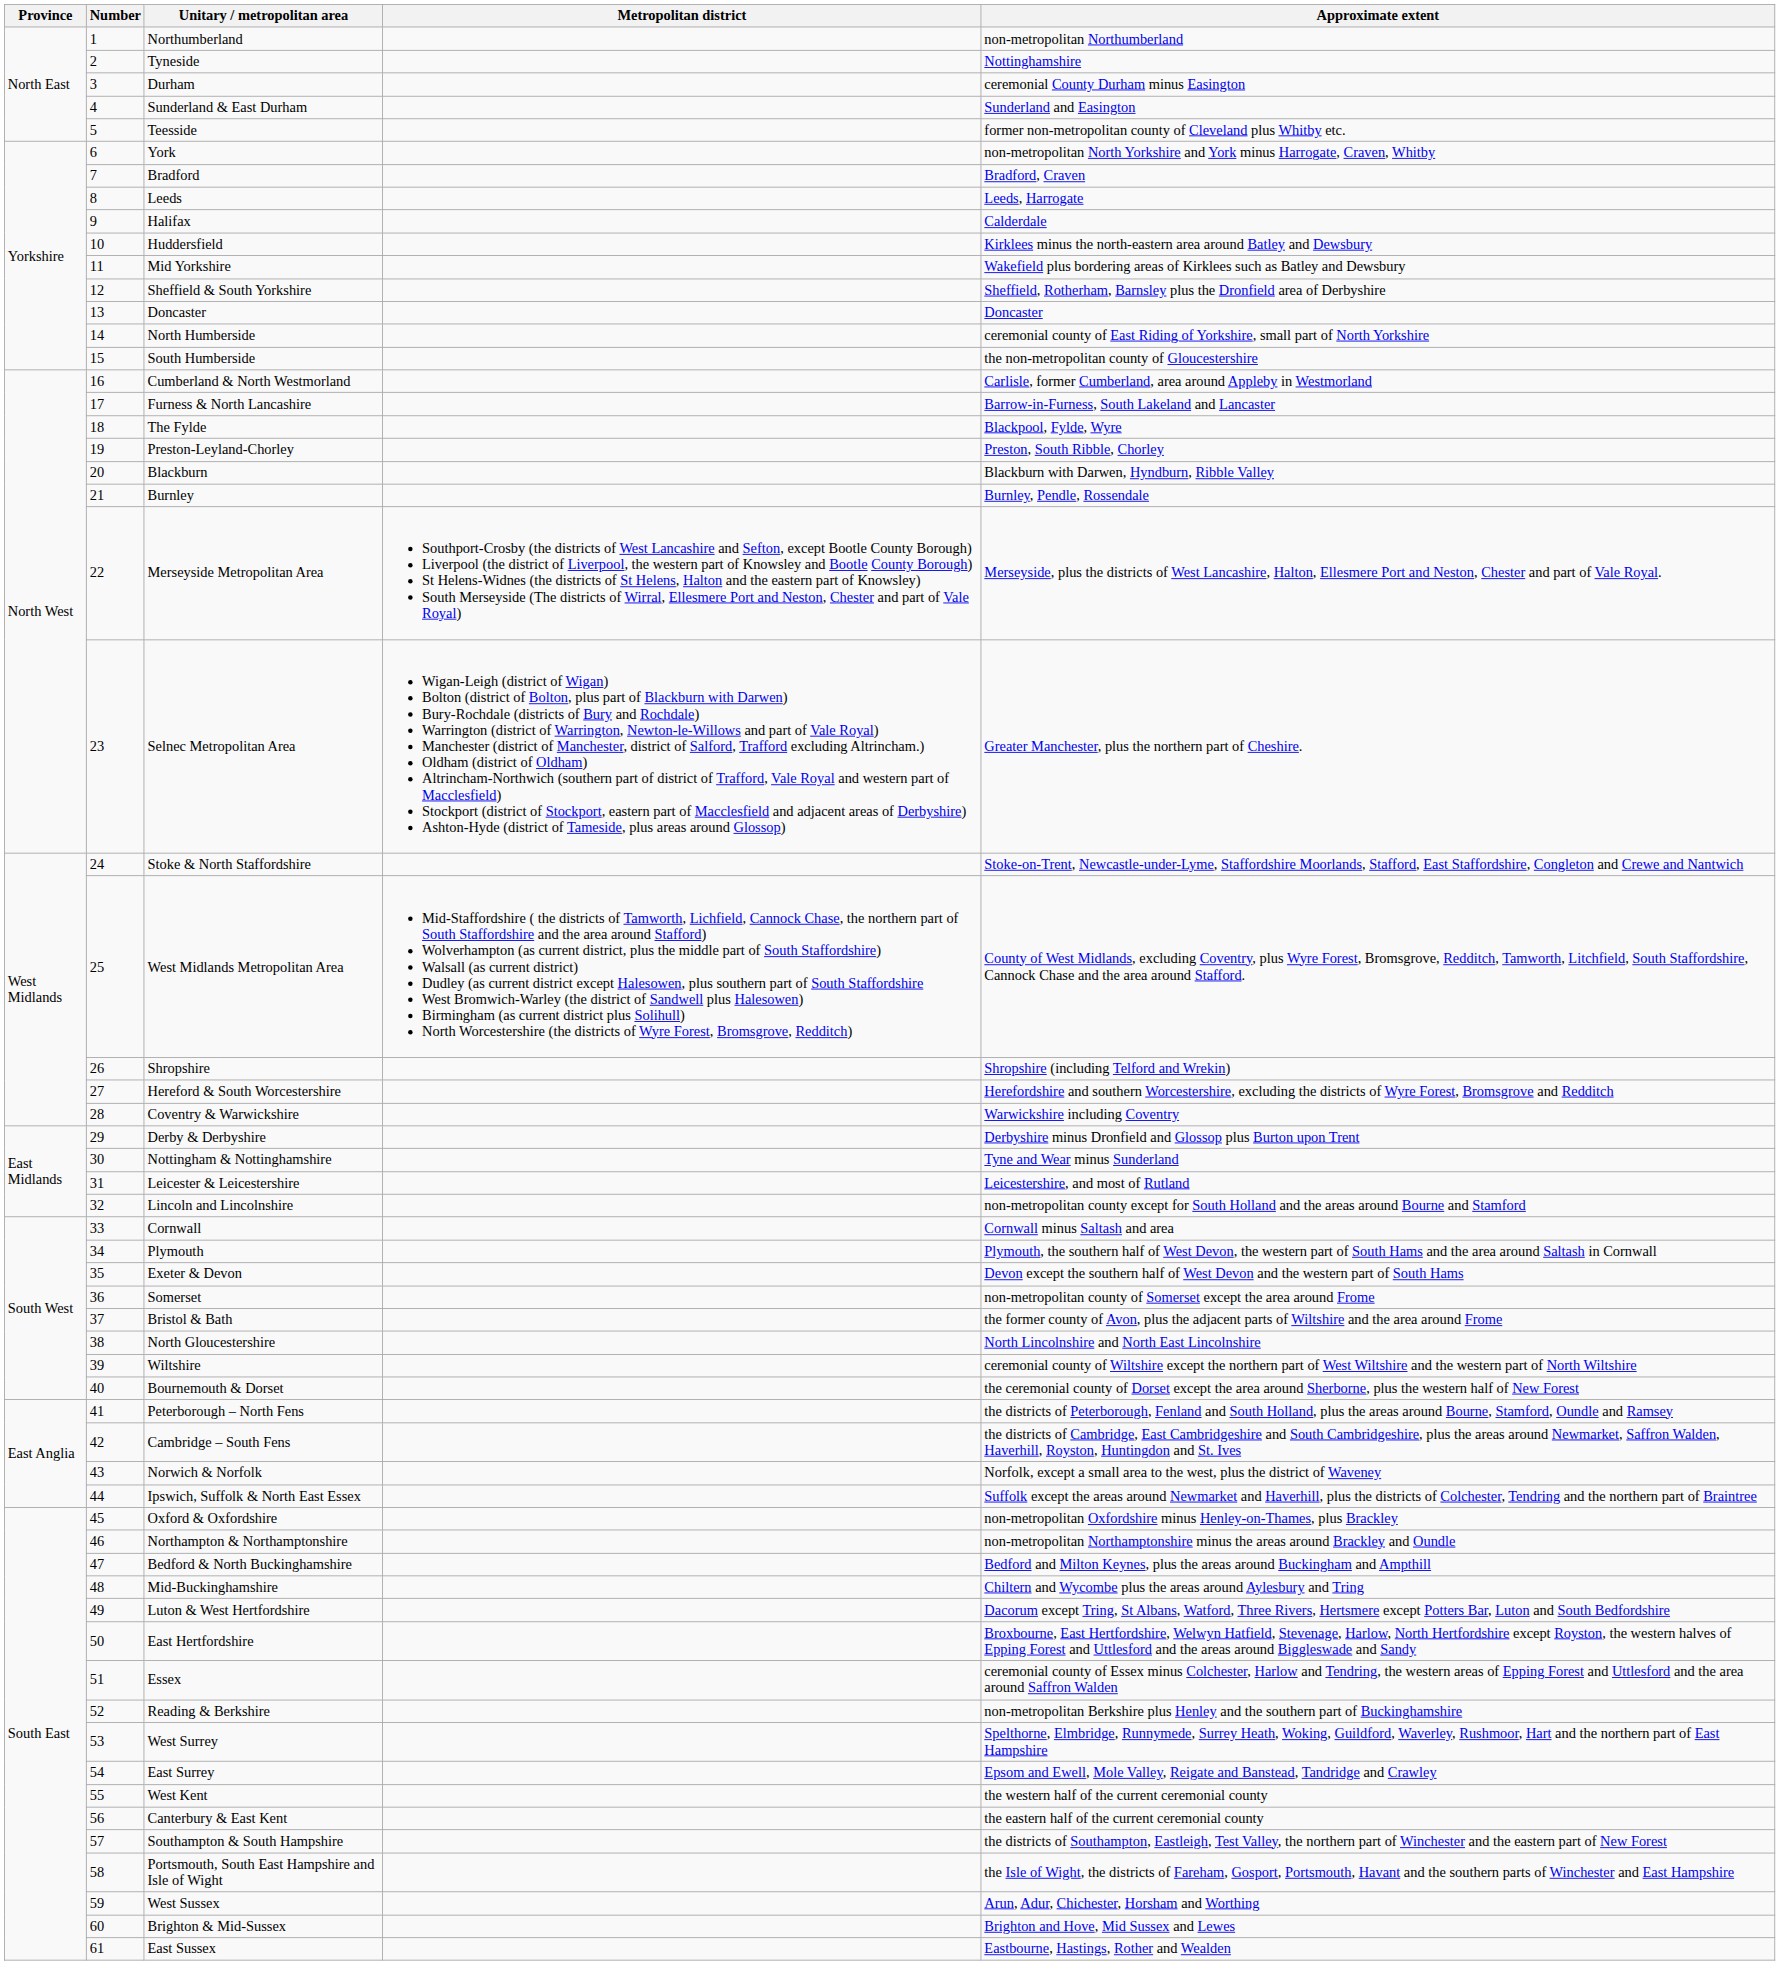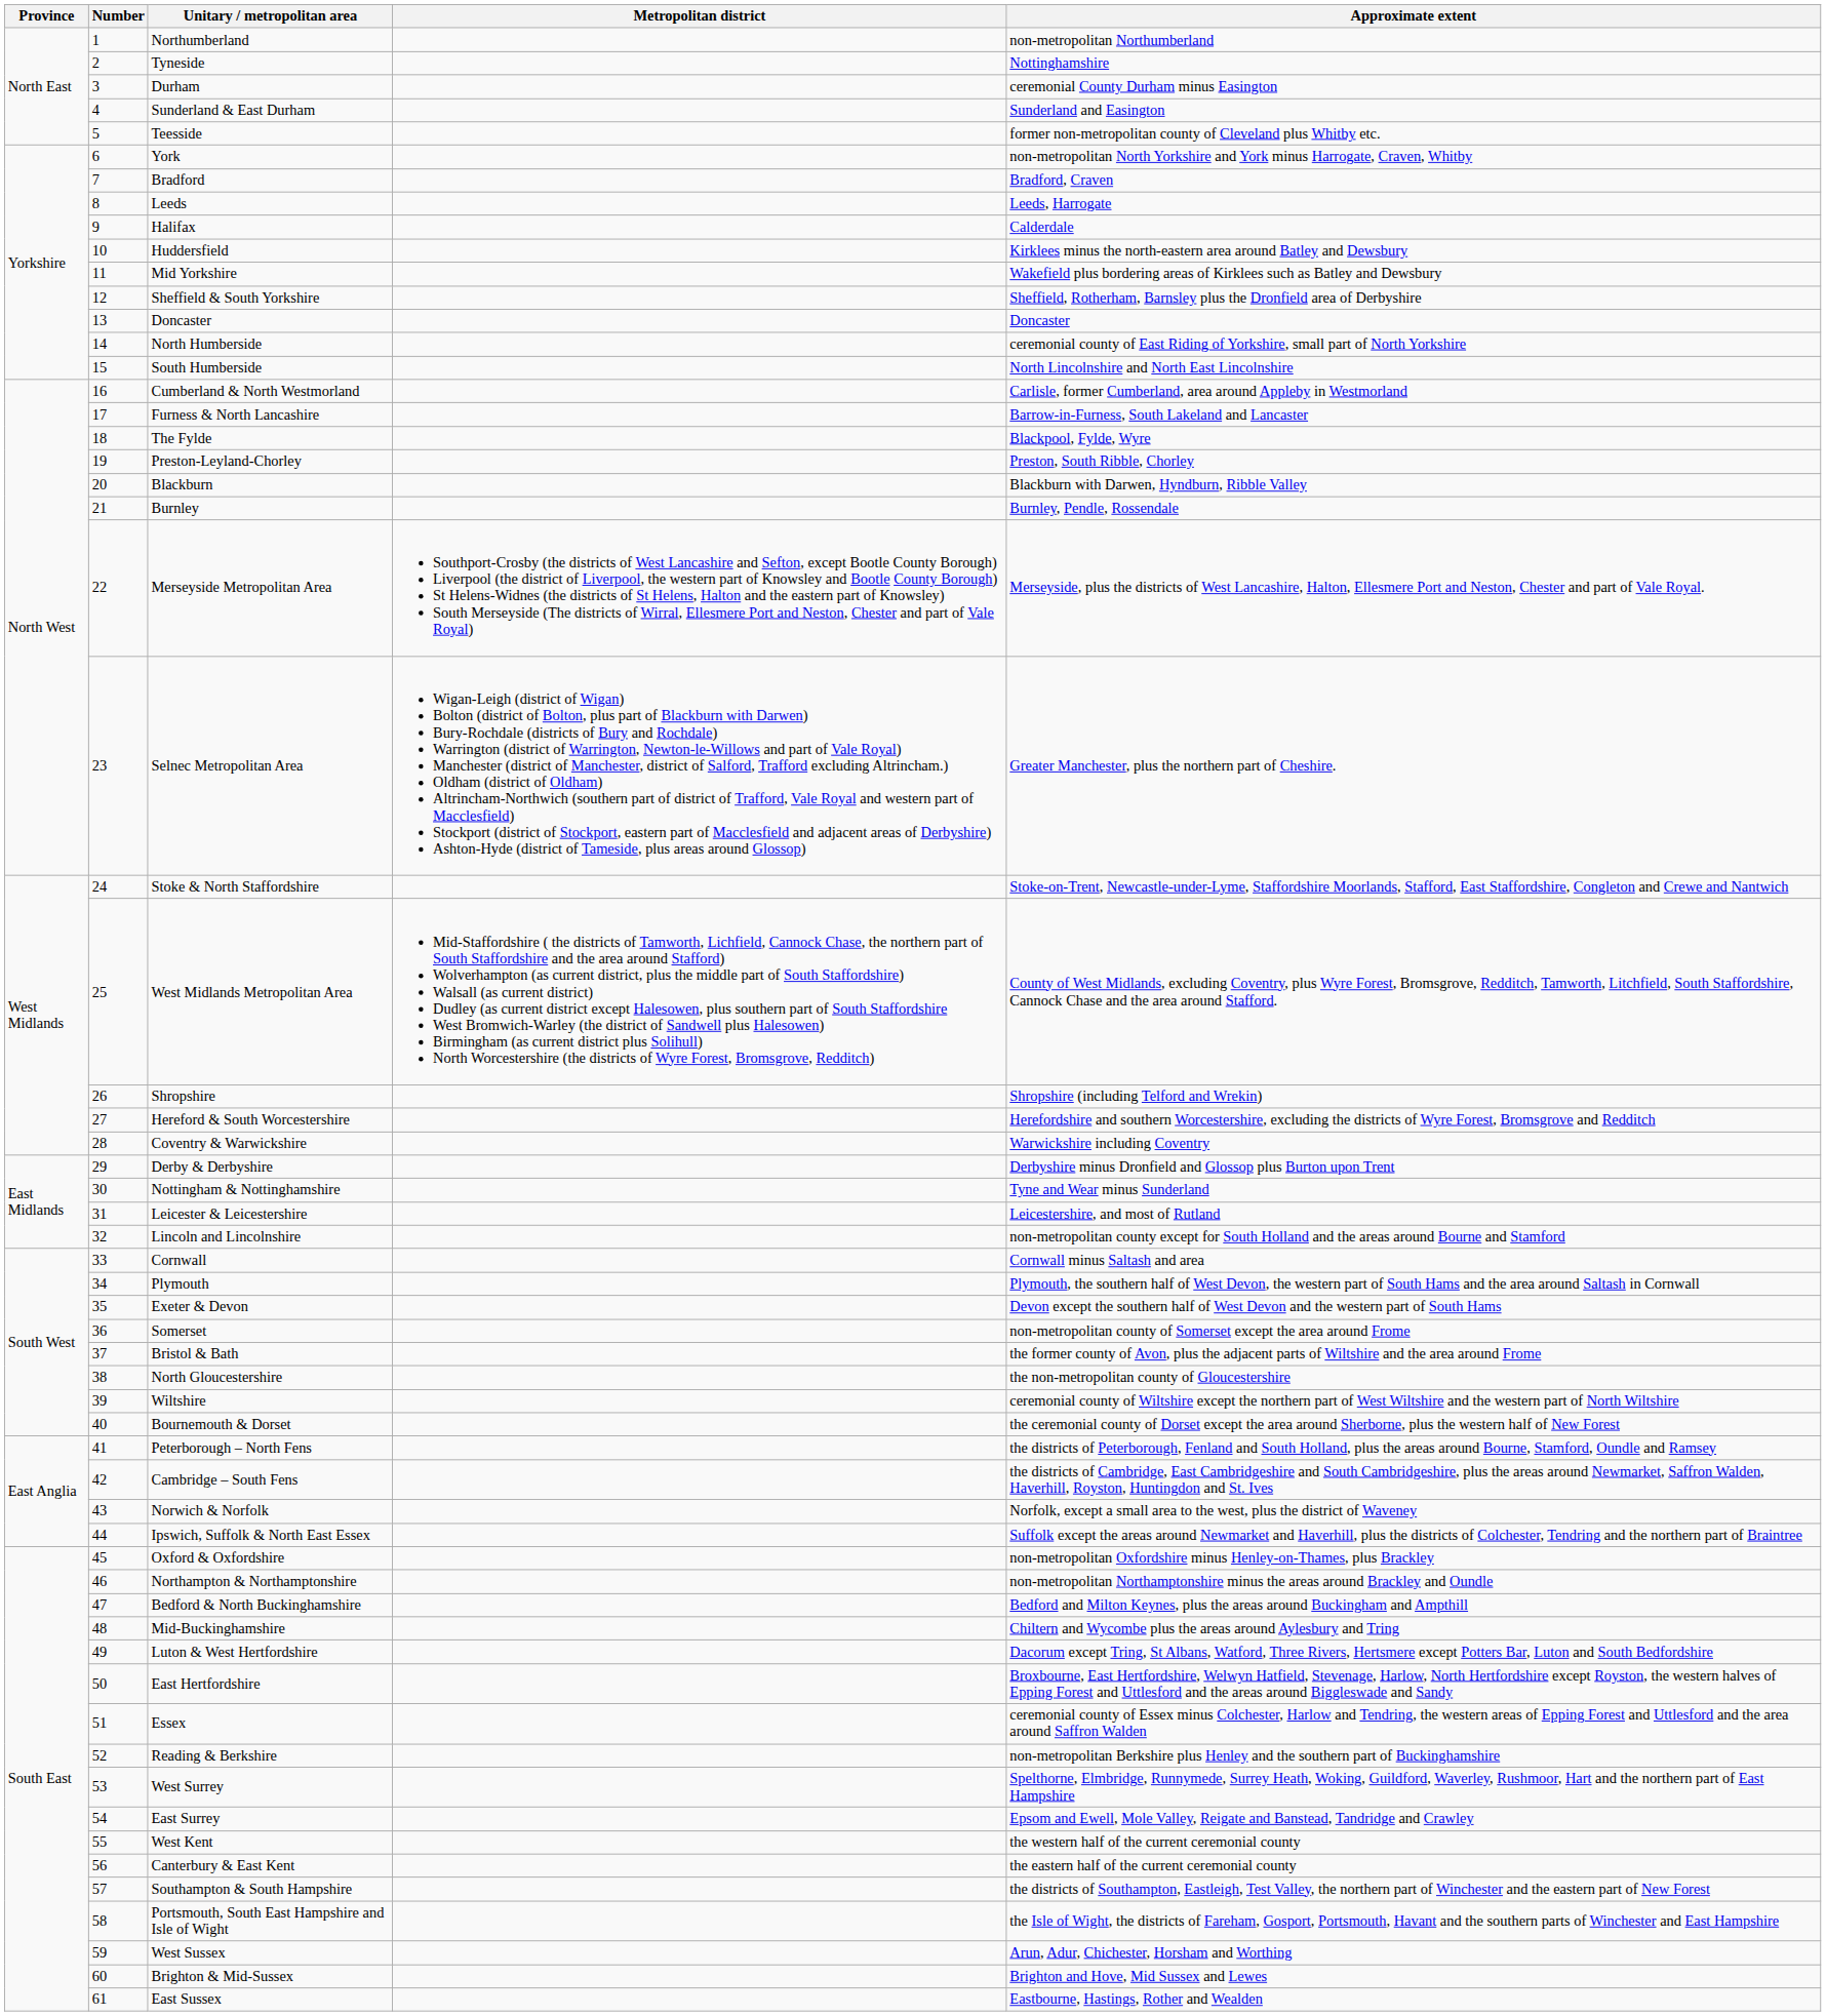South Humberside | Approximate extent: the non-metropolitan county of Gloucestershire -> North Lincolnshire and North East Lincolnshire
North Gloucestershire | Approximate extent: North Lincolnshire and North East Lincolnshire -> the non-metropolitan county of Gloucestershire
